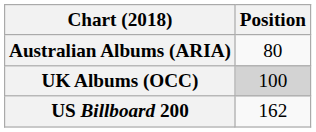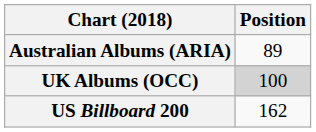Australian Albums (ARIA) | Position: 80 -> 89
